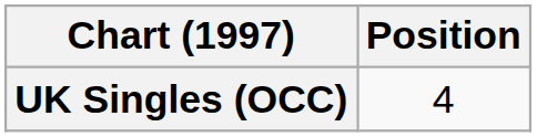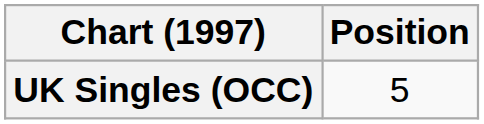UK Singles (OCC) | Position: 4 -> 5
